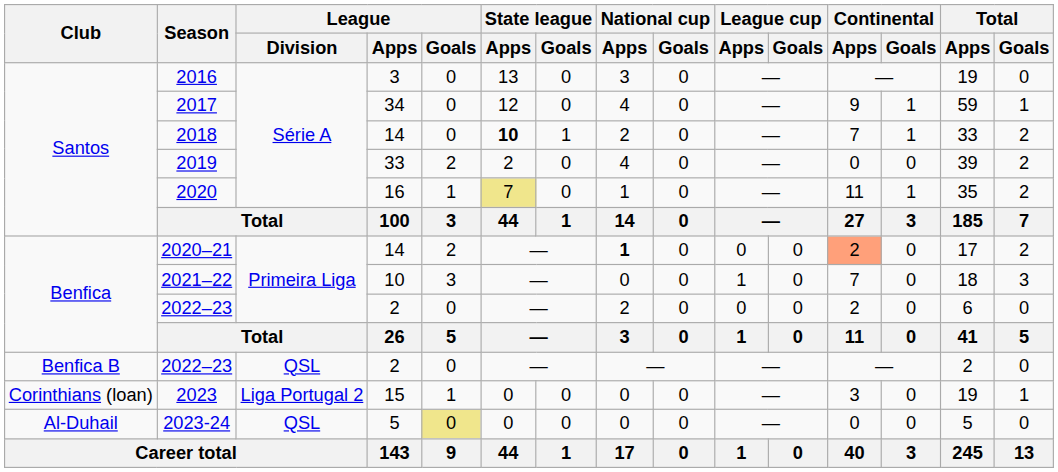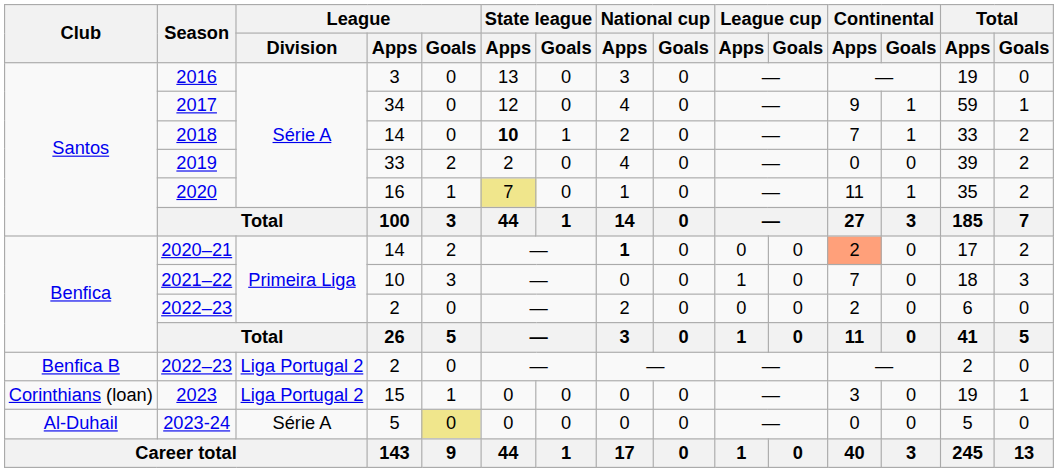Benfica B / 2022–23 | League / Division: QSL -> Liga Portugal 2
2023-24 | League / Division: QSL -> Série A
